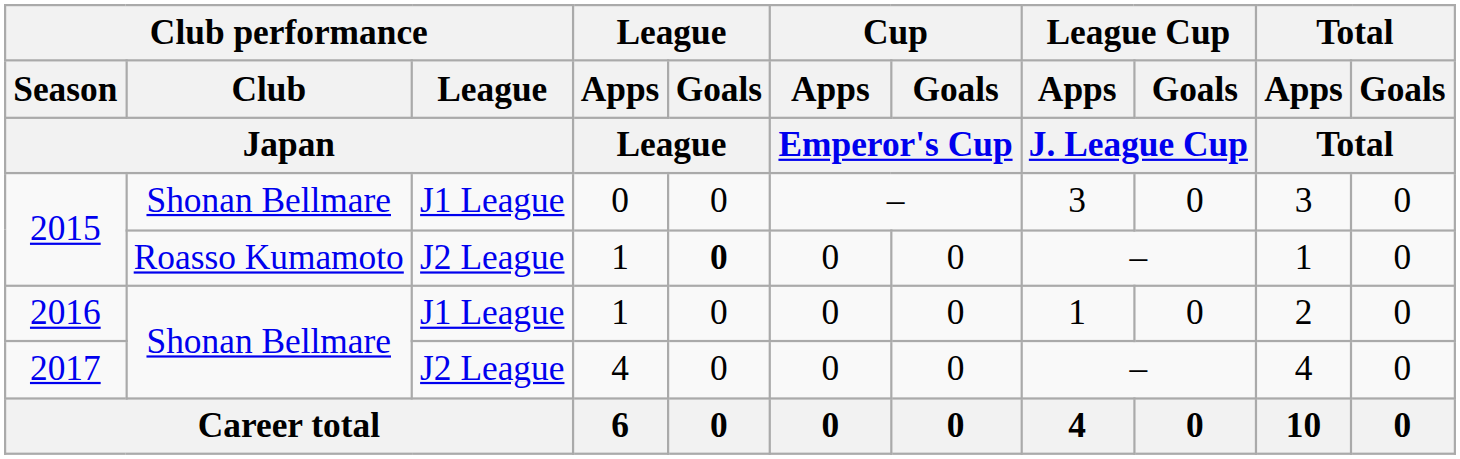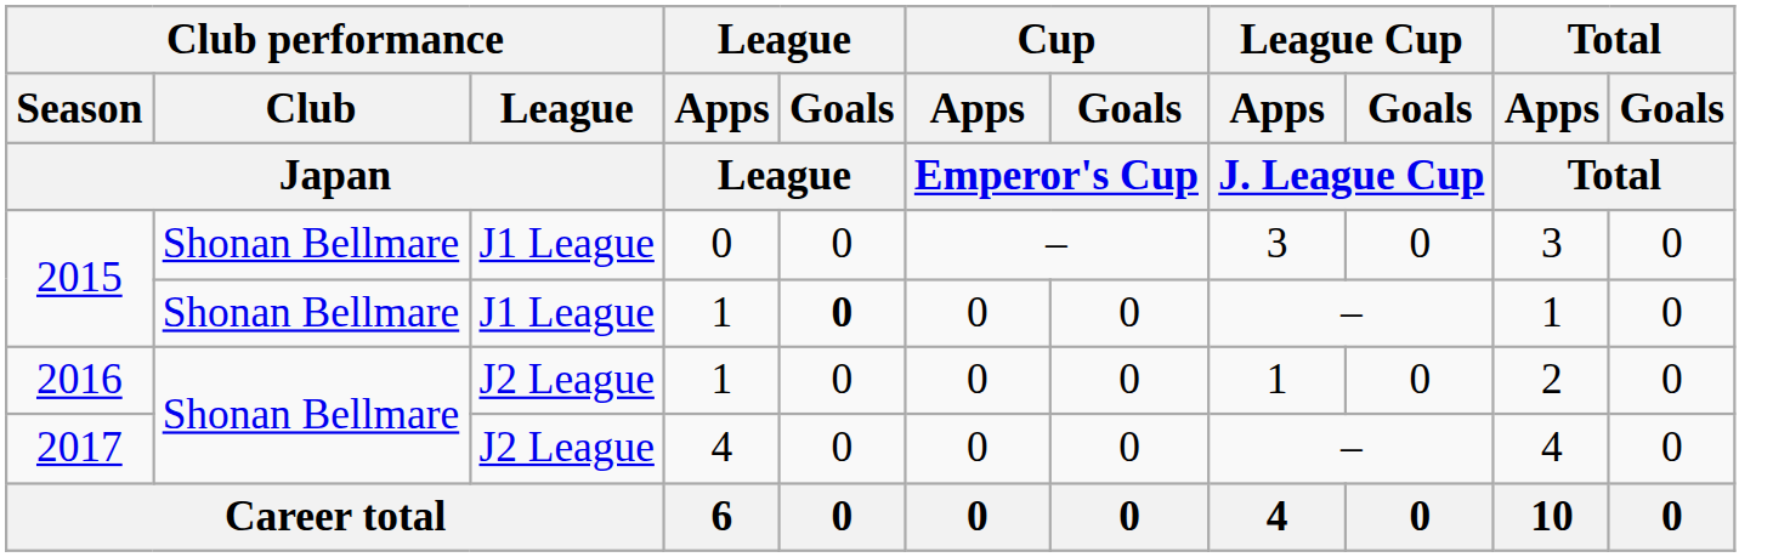2015 / 1 | Club performance / Club / Japan: Roasso Kumamoto -> Shonan Bellmare
2015 / 1 | Club performance / League / Japan: J2 League -> J1 League
2016 | Club performance / League / Japan: J1 League -> J2 League
